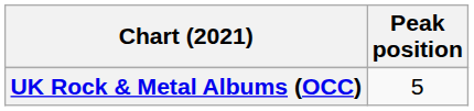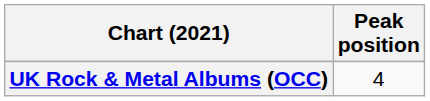UK Rock & Metal Albums (OCC) | Peak position: 5 -> 4
